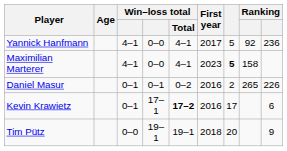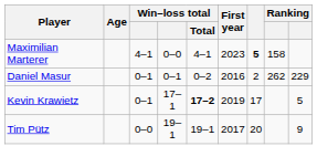- row: Yannick Hanfmann | 4–1 | 0–0 | 4–1 | 2017 | 5 | 92 | 236
Daniel Masur | column 8: 265 -> 262
Daniel Masur | column 9: 226 -> 229
Kevin Krawietz | First year: 2016 -> 2019
Kevin Krawietz | column 9: 6 -> 5
Tim Pütz | First year: 2018 -> 2017
